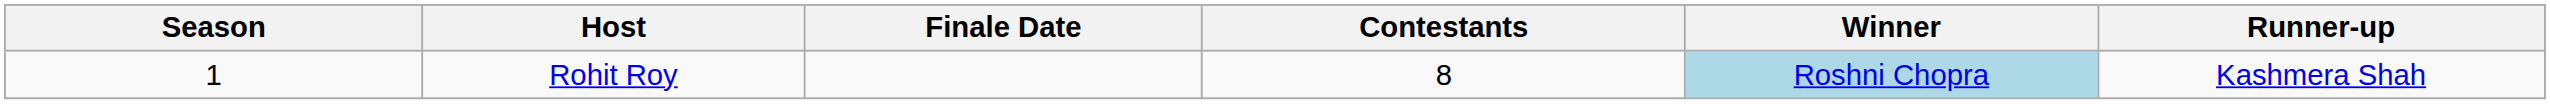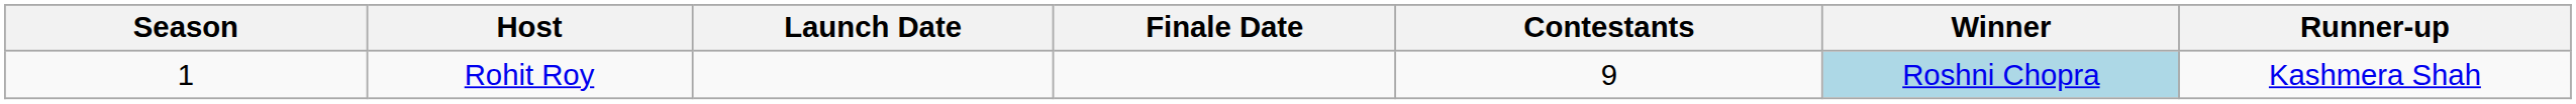+ column: Launch Date
Rohit Roy | Contestants: 8 -> 9
